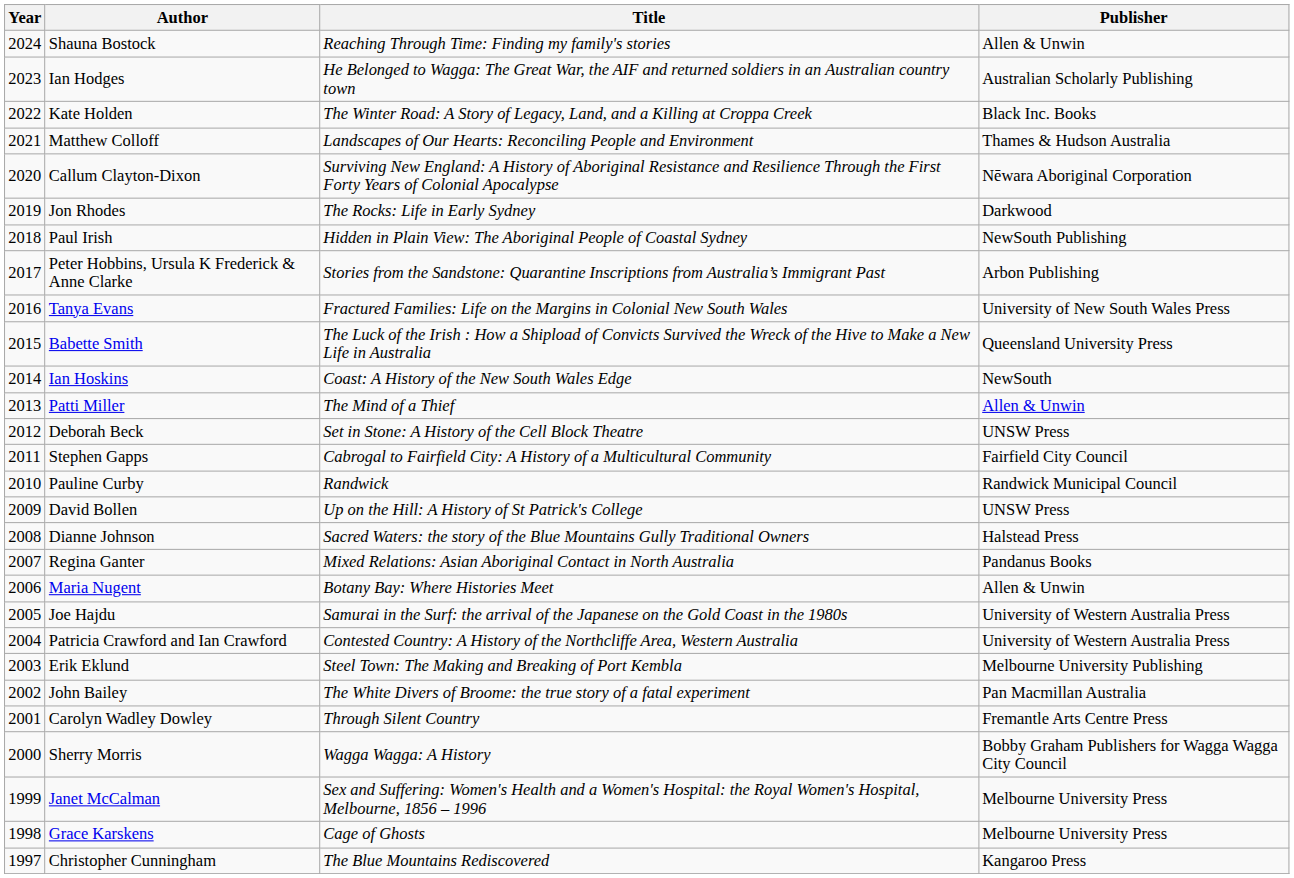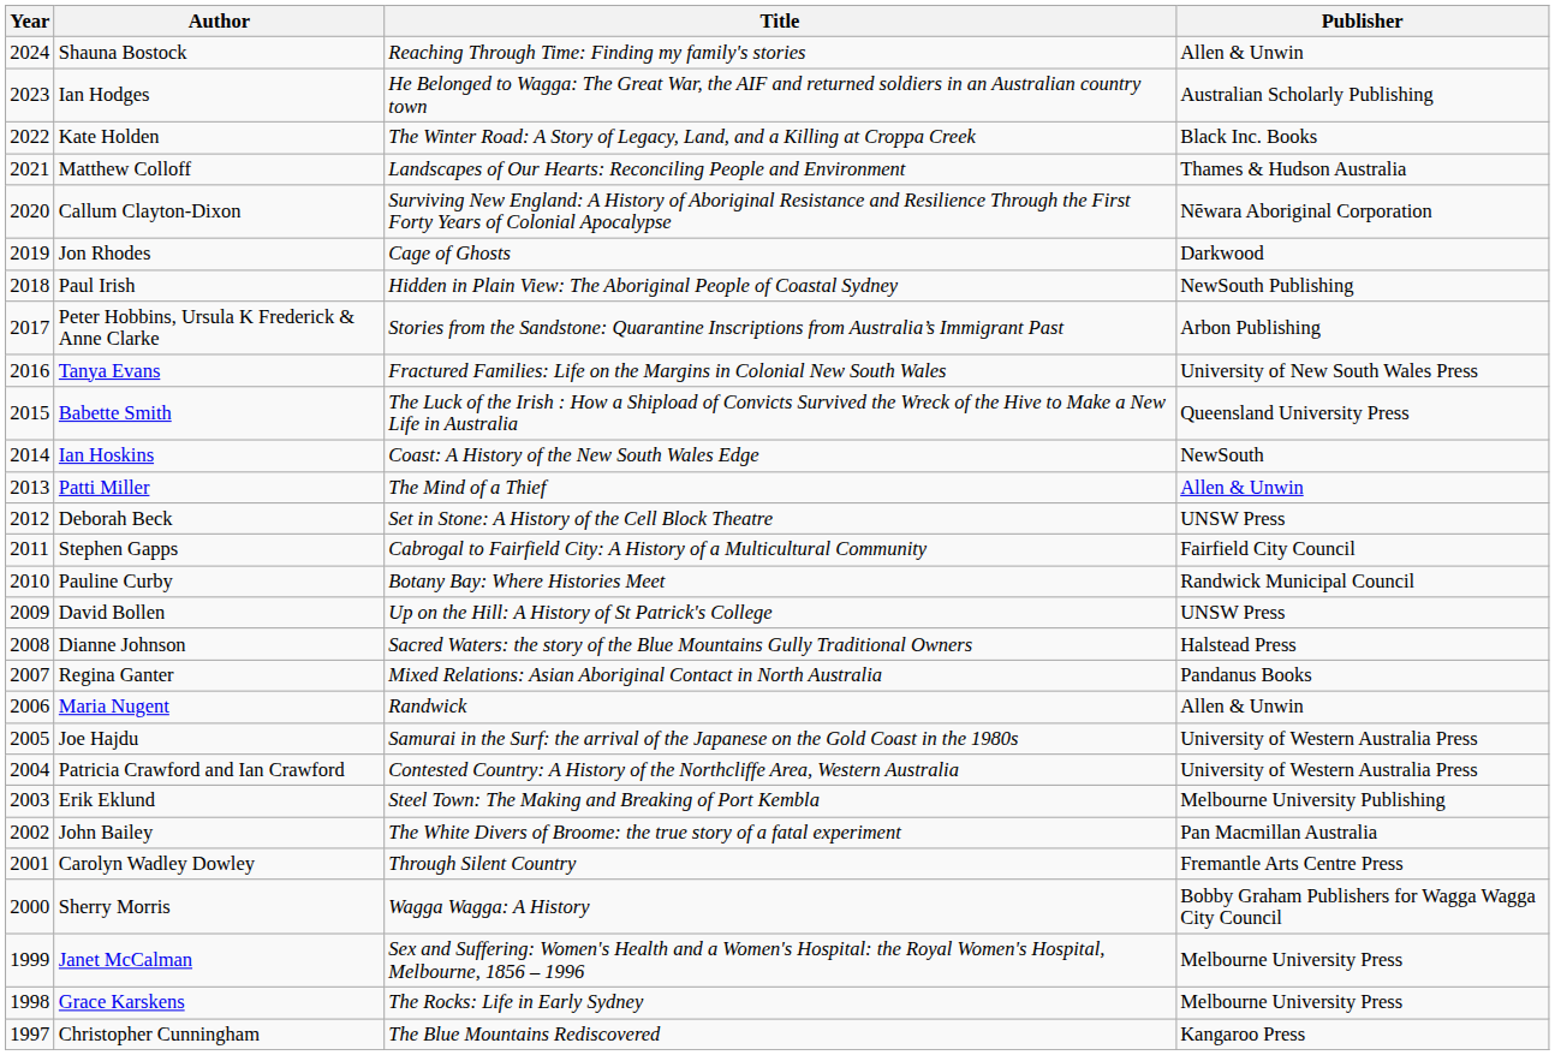Jon Rhodes | Title: The Rocks: Life in Early Sydney -> Cage of Ghosts
Pauline Curby | Title: Randwick -> Botany Bay: Where Histories Meet
Maria Nugent | Title: Botany Bay: Where Histories Meet -> Randwick
Grace Karskens | Title: Cage of Ghosts -> The Rocks: Life in Early Sydney
